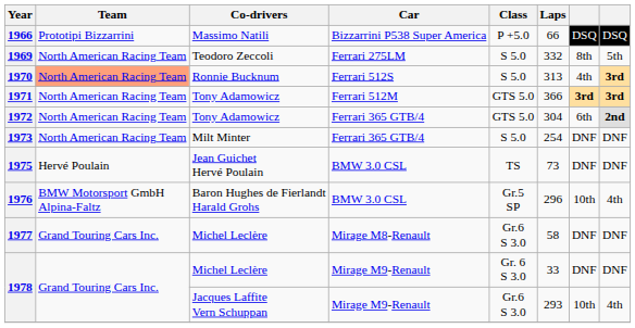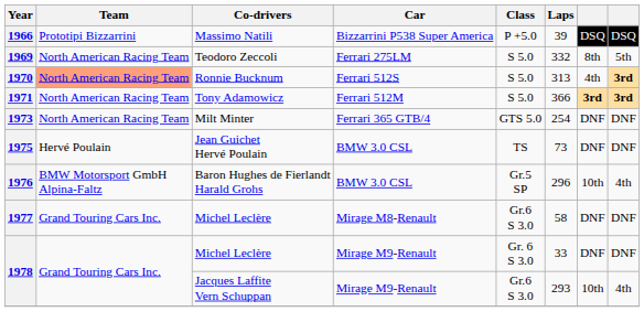1966 | Laps: 66 -> 39
1971 | Class: GTS 5.0 -> S 5.0
- row: 1972 | North American Racing Team | Tony Adamowicz | Ferrari 365 GTB/4 | GTS 5.0 | 304 | 6th | 2nd
1973 | Class: S 5.0 -> GTS 5.0
